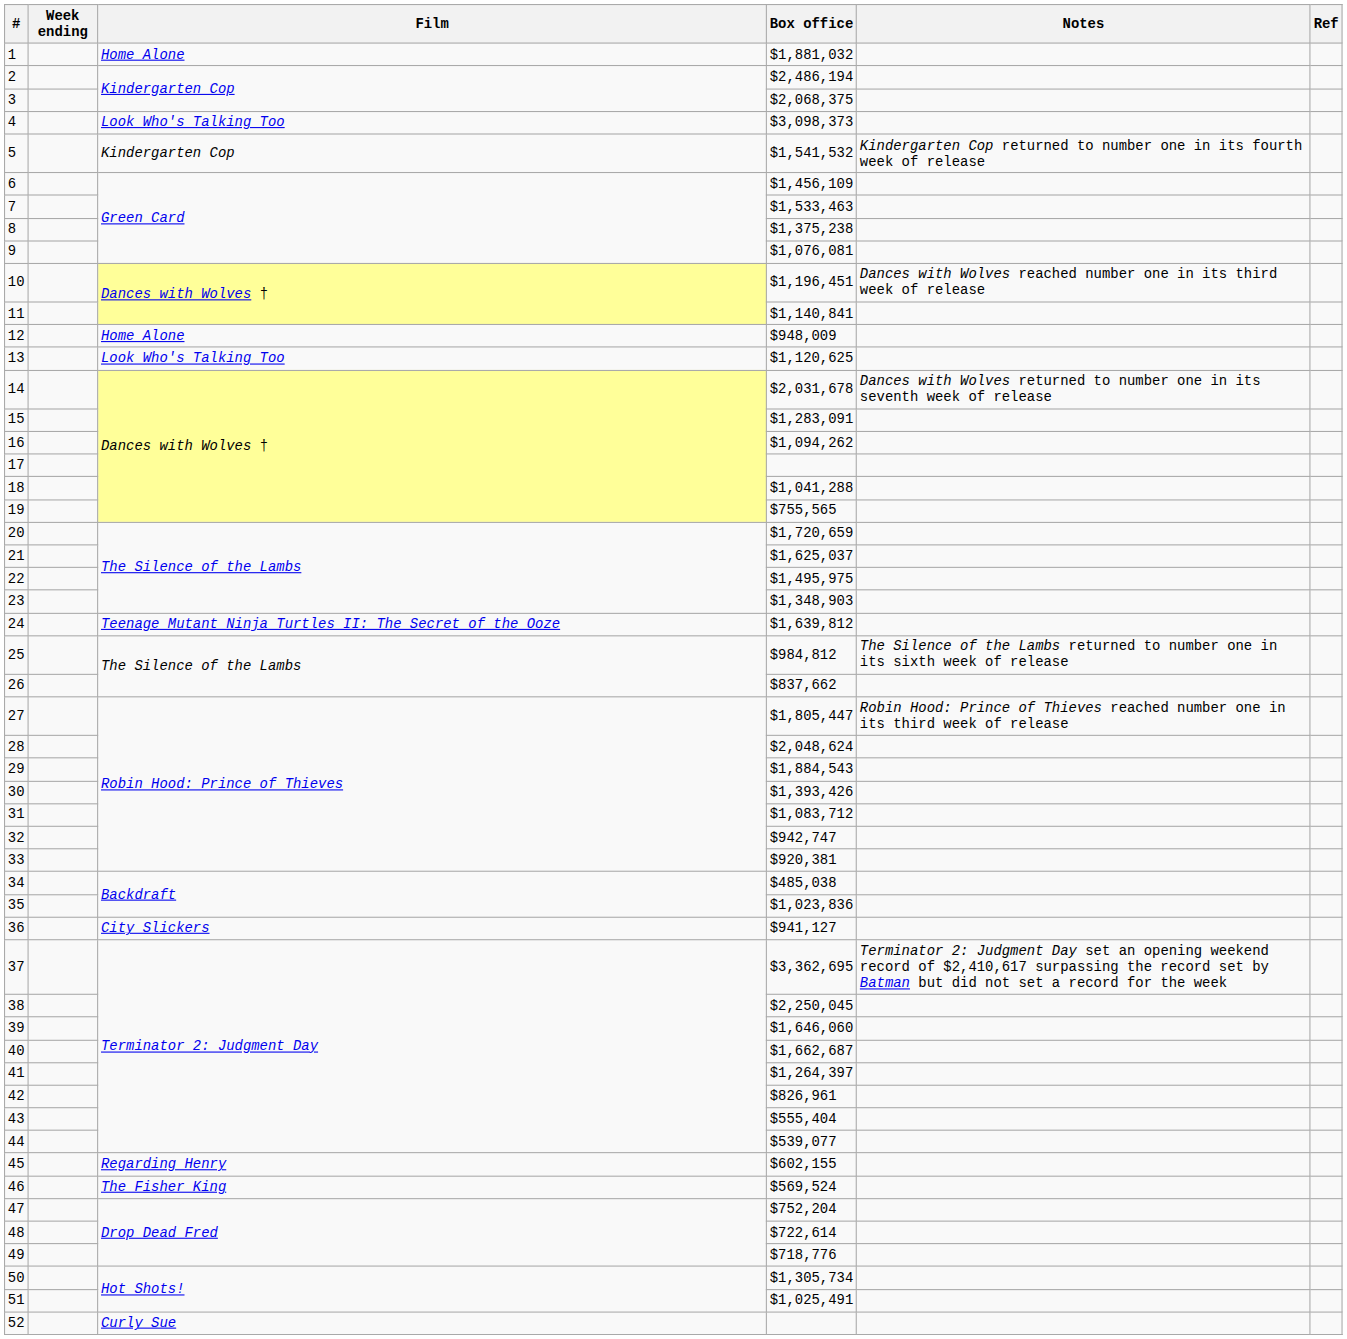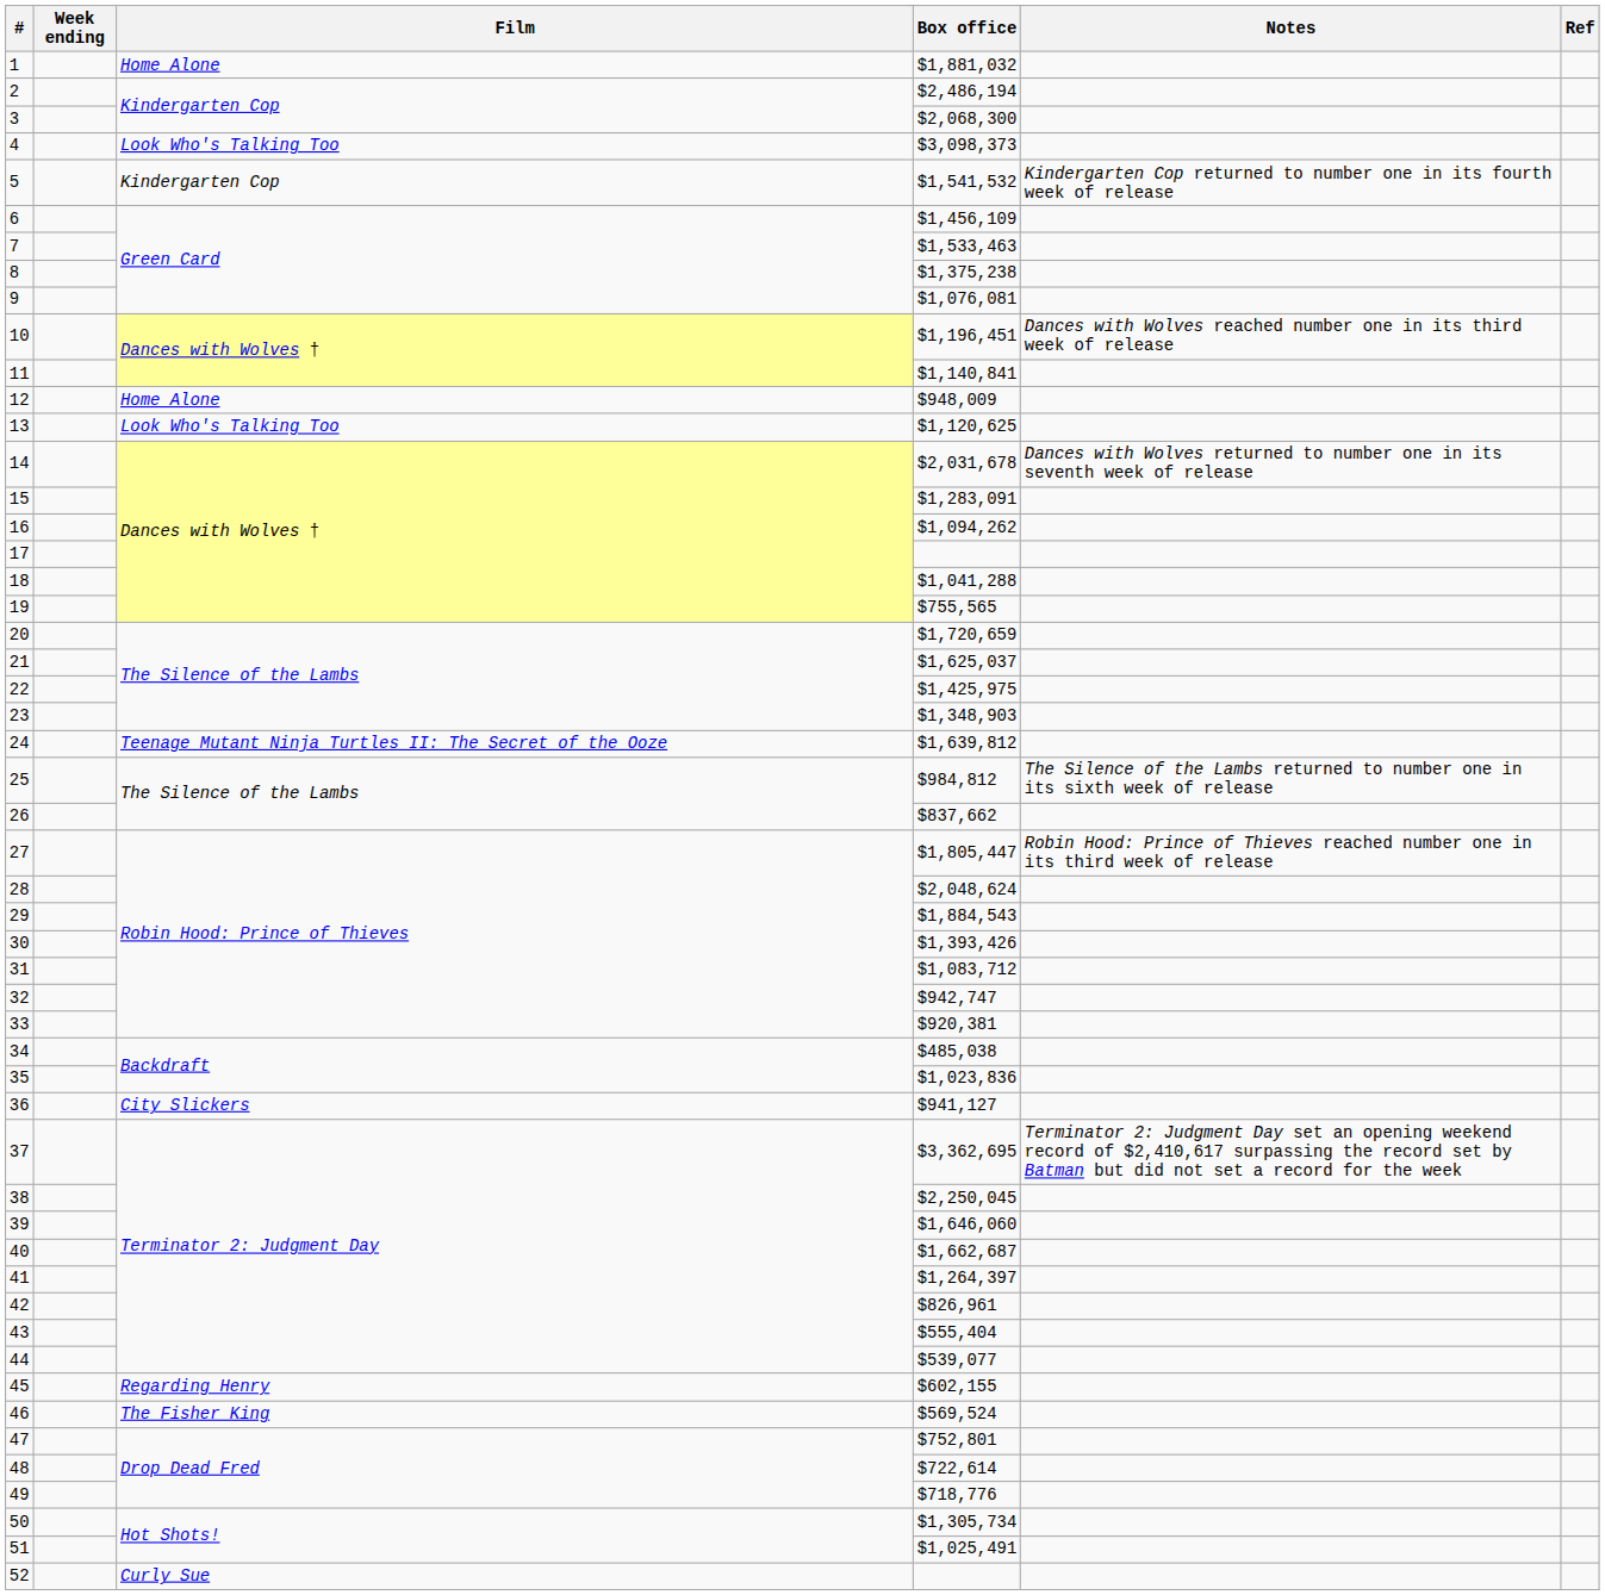3 | Box office: $2,068,375 -> $2,068,300
22 | Box office: $1,495,975 -> $1,425,975
47 | Box office: $752,204 -> $752,801
